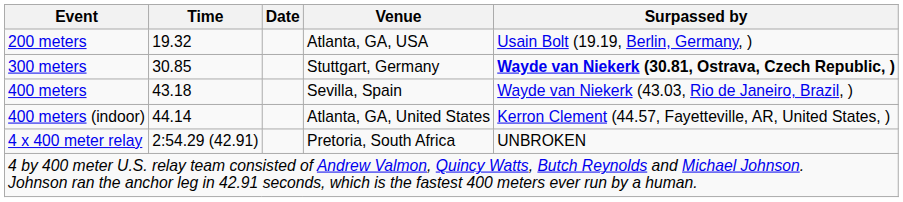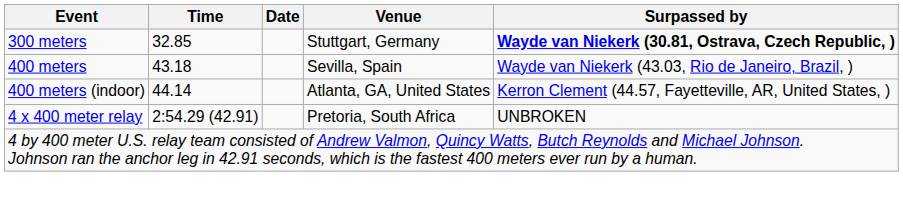- row: 200 meters | 19.32 | Atlanta, GA, USA | Usain Bolt (19.19, Berlin, Germany, )
300 meters | Time: 30.85 -> 32.85
